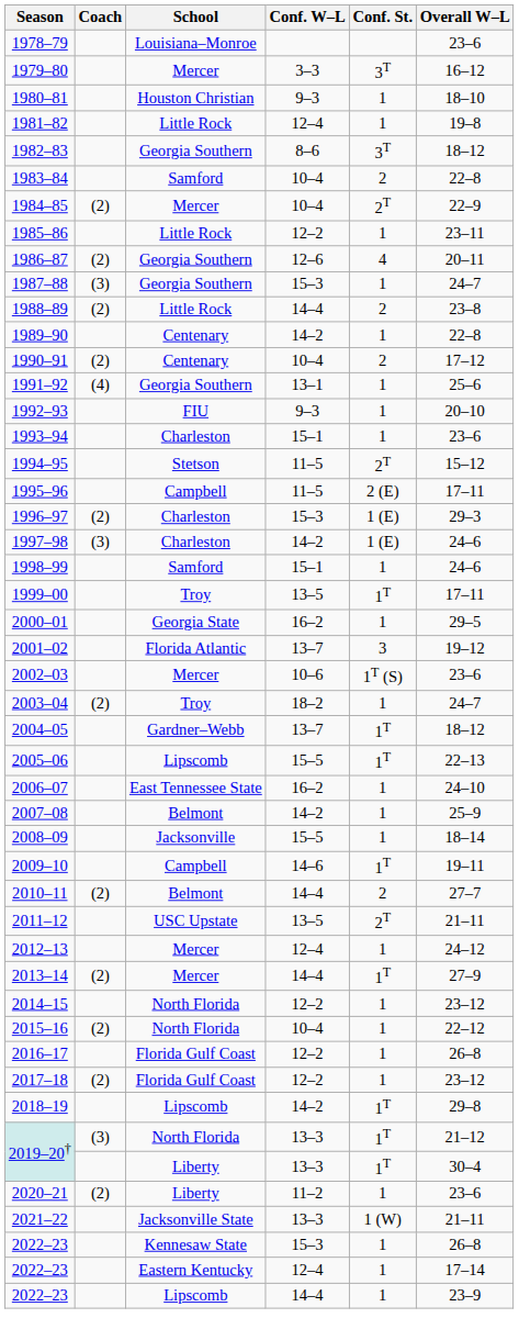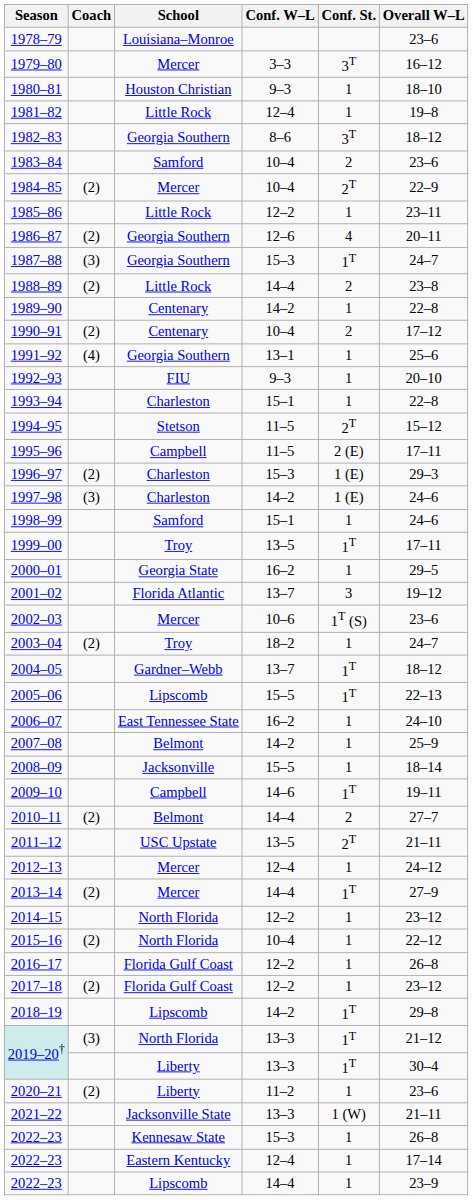1983–84 | Overall W–L: 22–8 -> 23–6
1987–88 | Conf. St.: 1 -> 1T
1993–94 | Overall W–L: 23–6 -> 22–8
